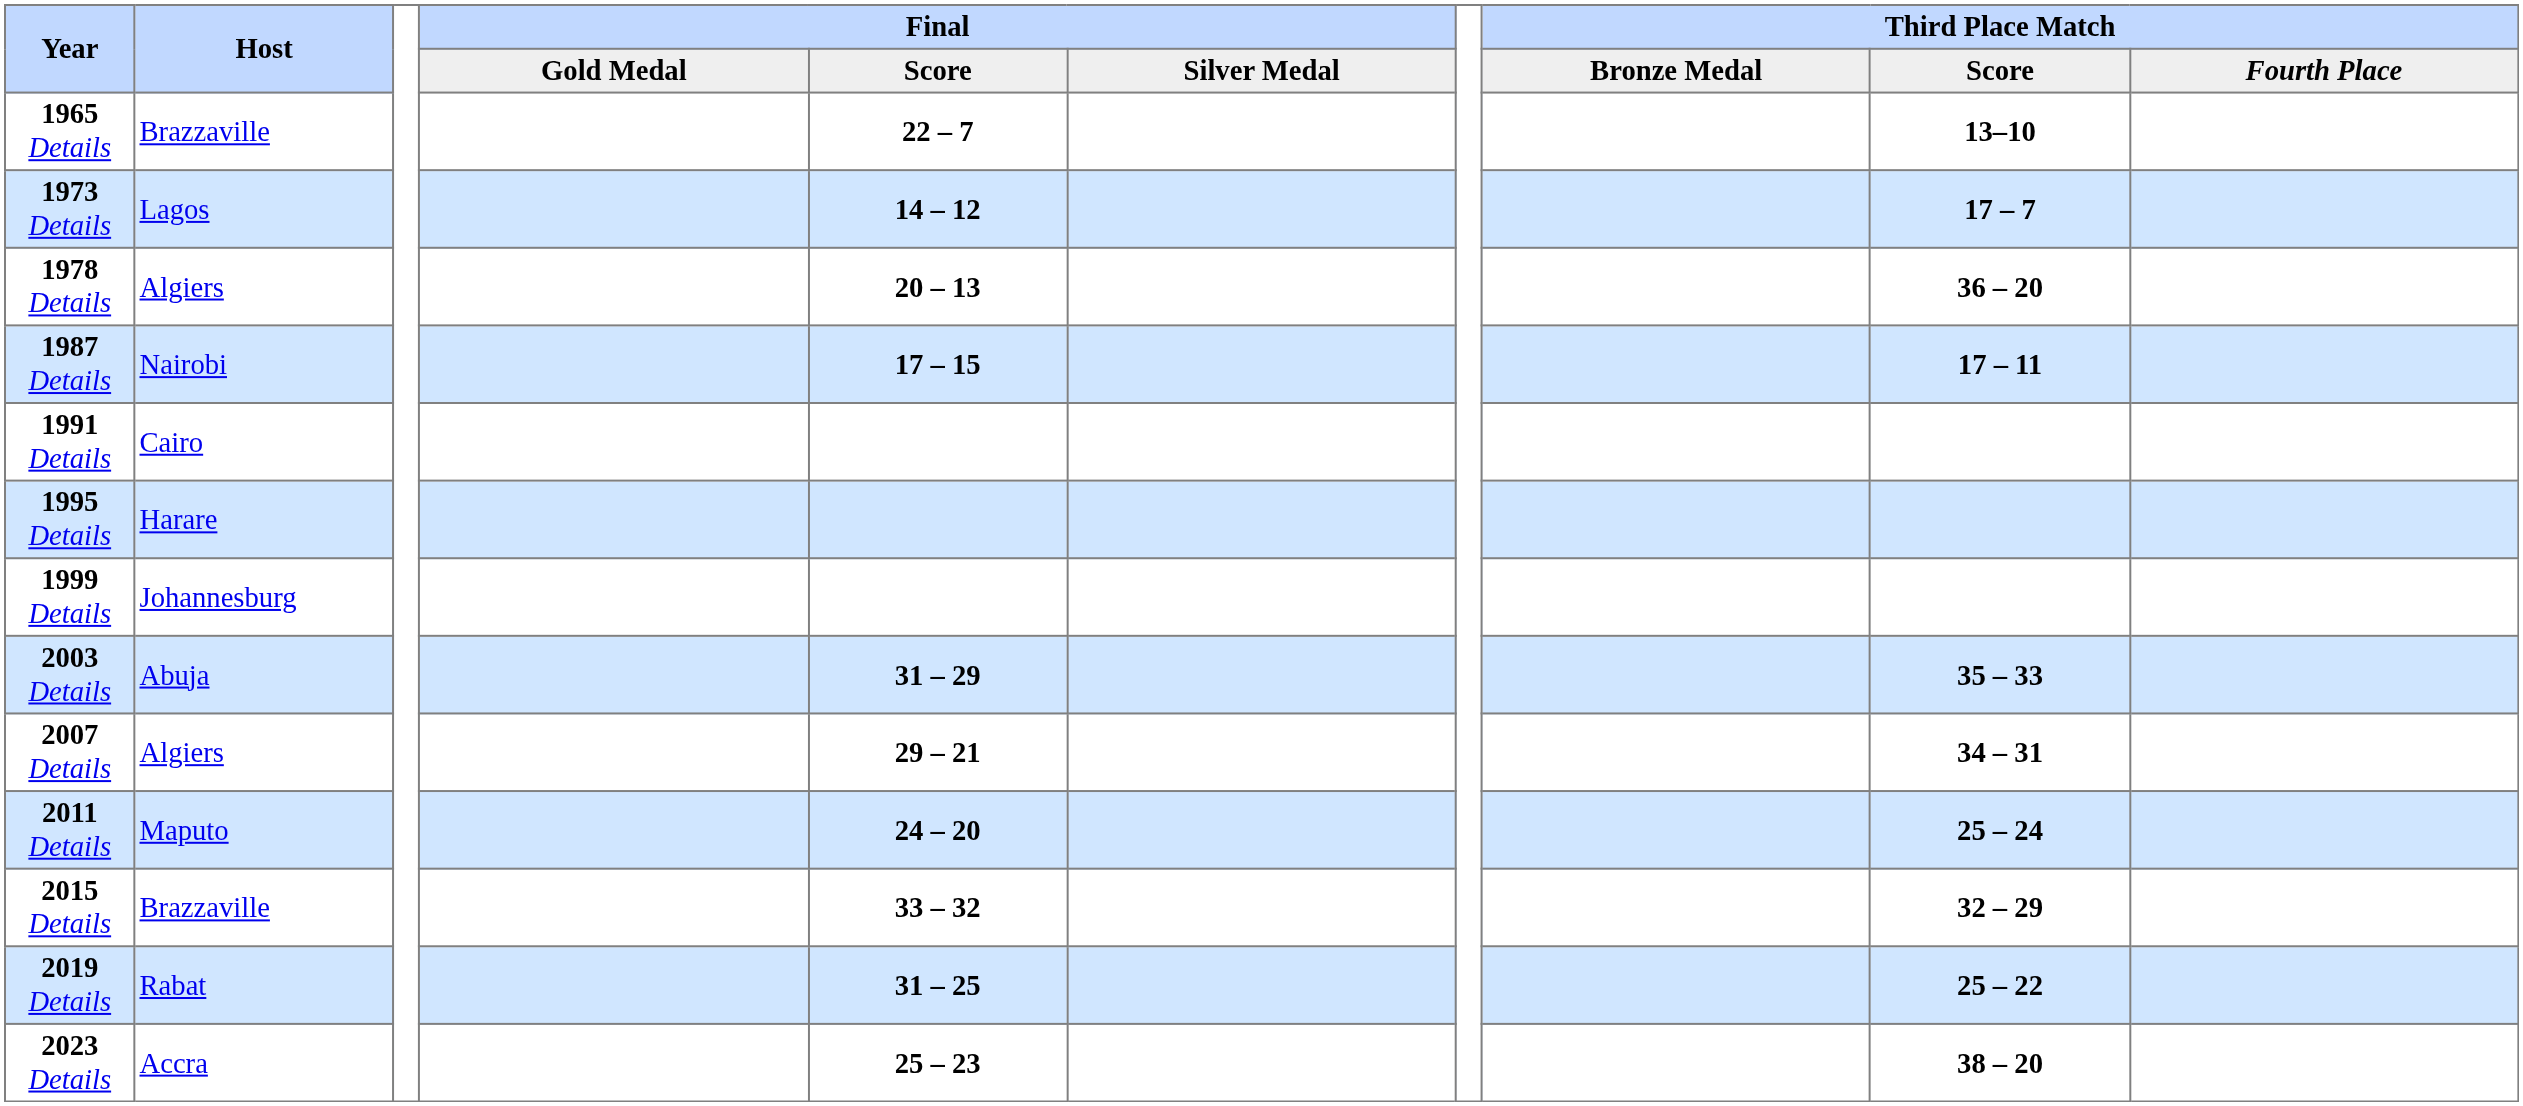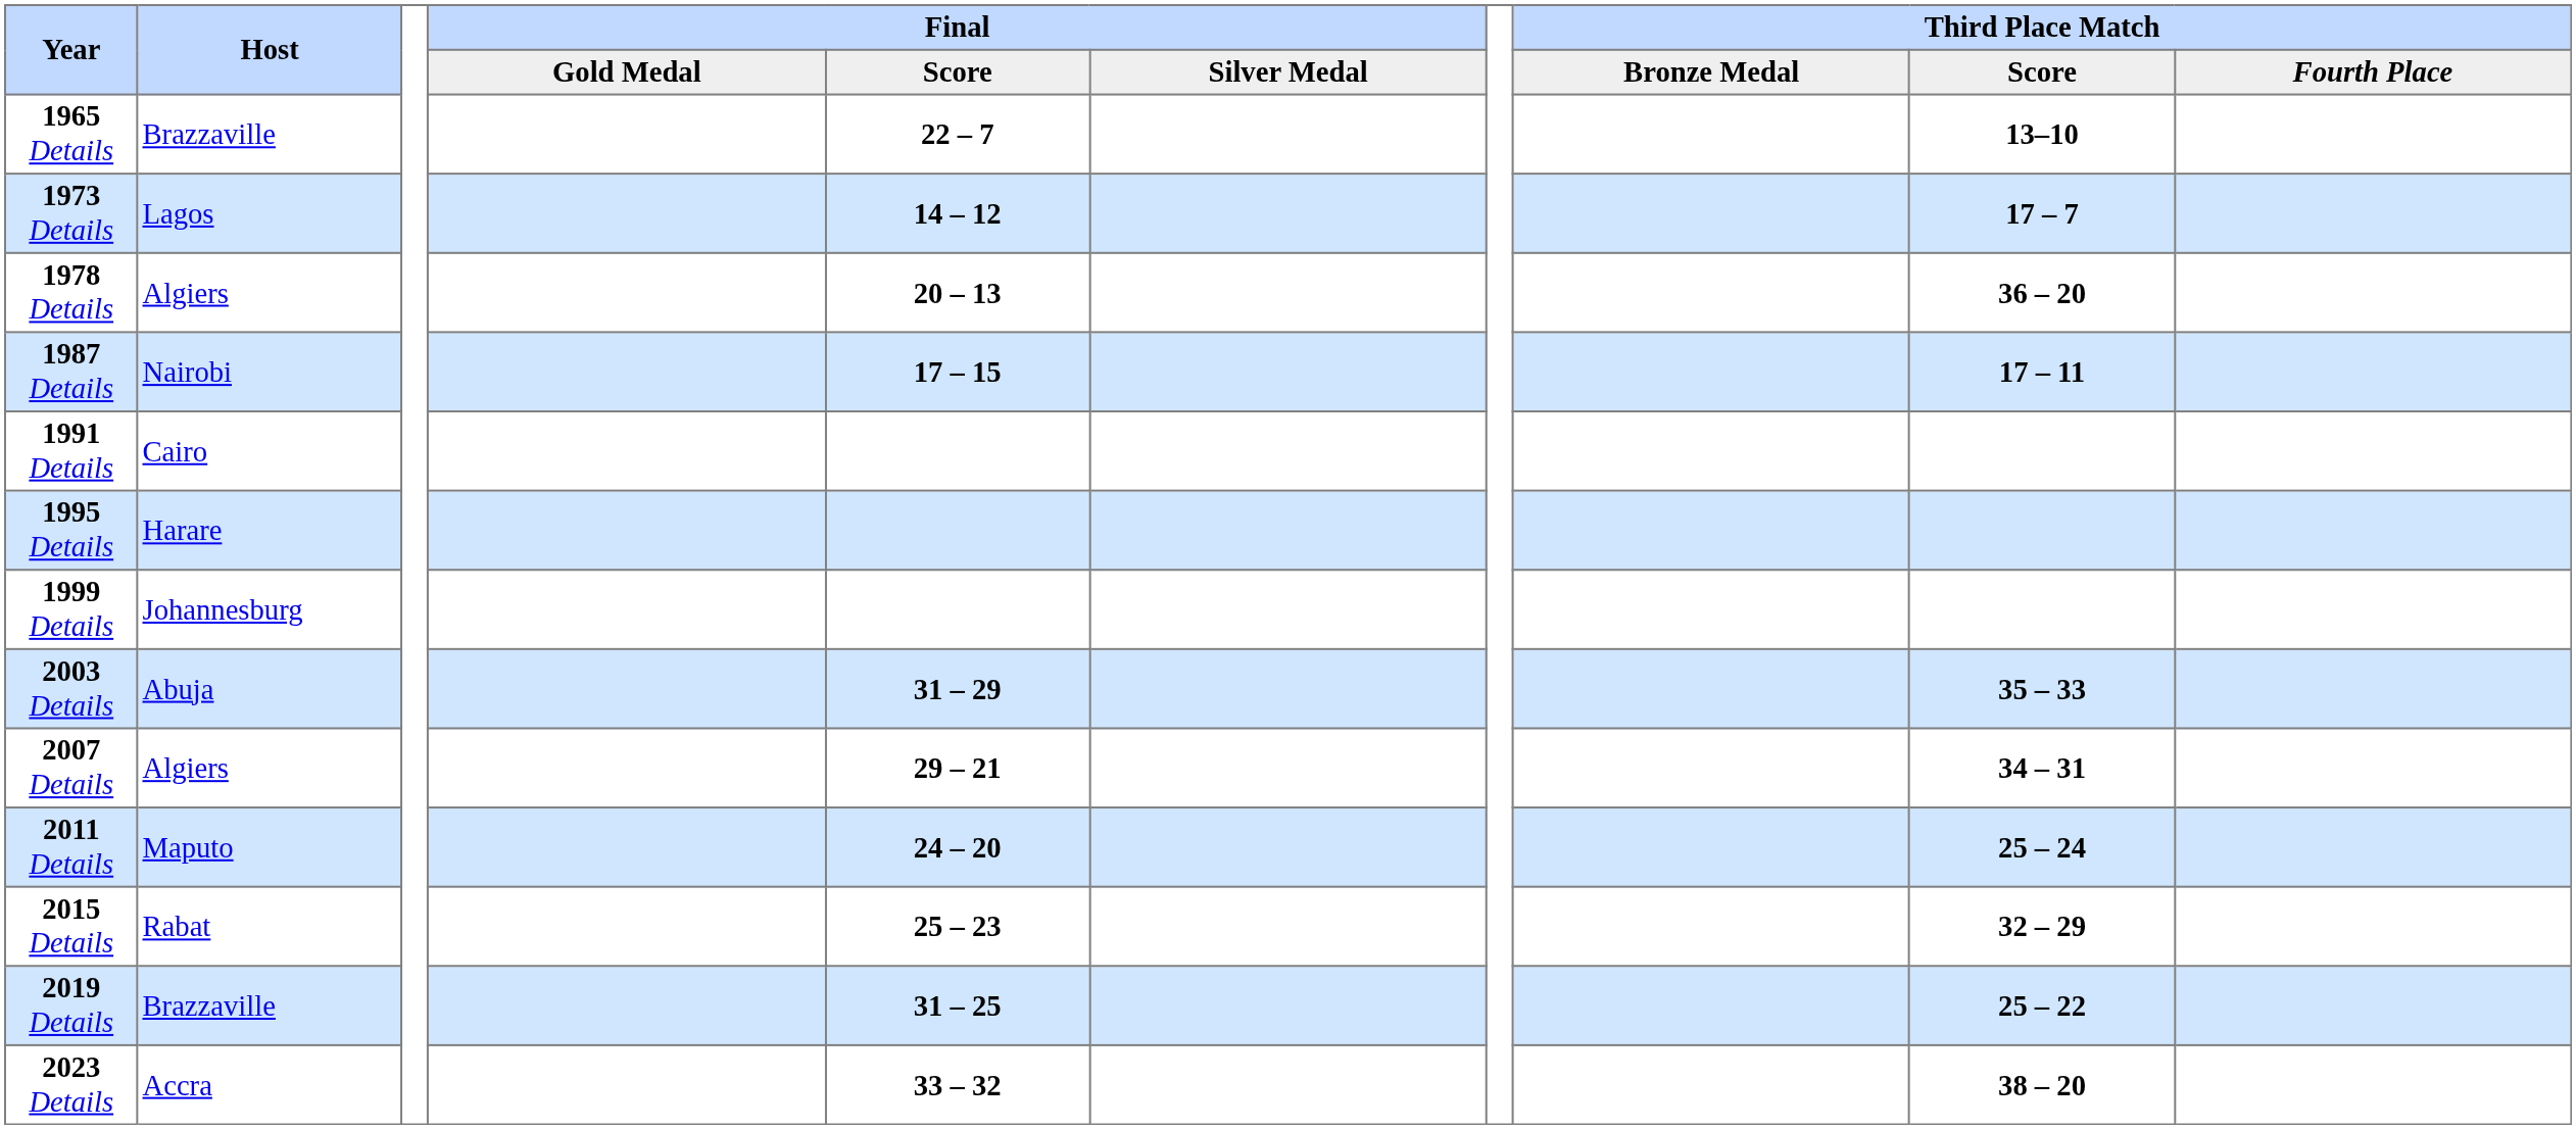2015 Details | Host: Brazzaville -> Rabat
2015 Details | Final / Score: 33 – 32 -> 25 – 23
2019 Details | Host: Rabat -> Brazzaville
2023 Details | Final / Score: 25 – 23 -> 33 – 32
